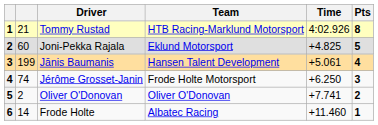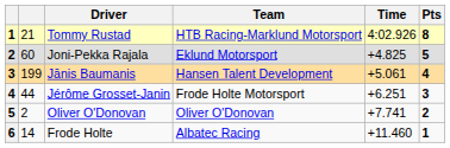Jérôme Grosset-Janin | column 2: 74 -> 44
Jérôme Grosset-Janin | Time: +6.250 -> +6.251
